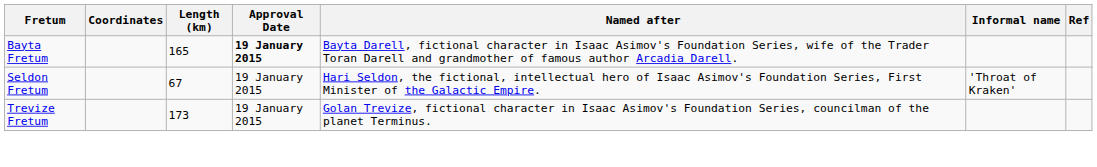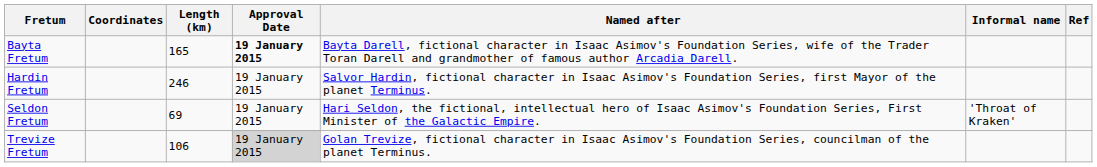+ row: Hardin Fretum | 246 | 19 January 2015 | Salvor Hardin, fictional character in Isaac Asimov's Foundation Series, first Mayor of the planet Terminus.
Seldon Fretum | Length (km): 67 -> 69
Trevize Fretum | Length (km): 173 -> 106
Trevize Fretum | Approval Date: no background -> lightgrey background
